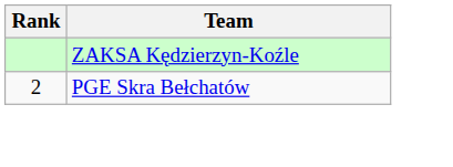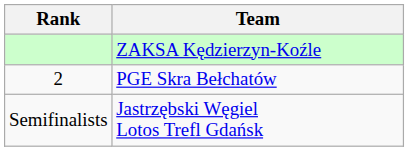+ row: Semifinalists | Jastrzębski Węgiel Lotos Trefl Gdańsk
